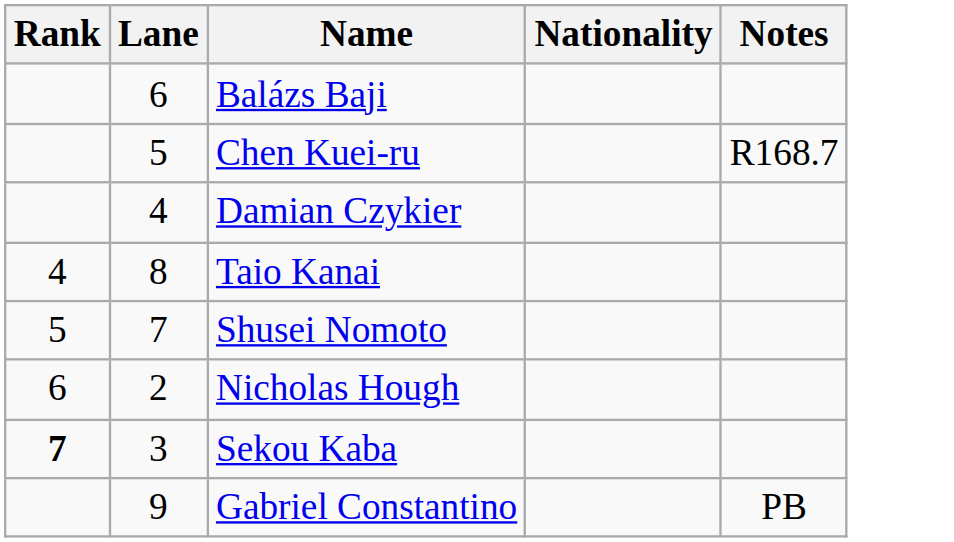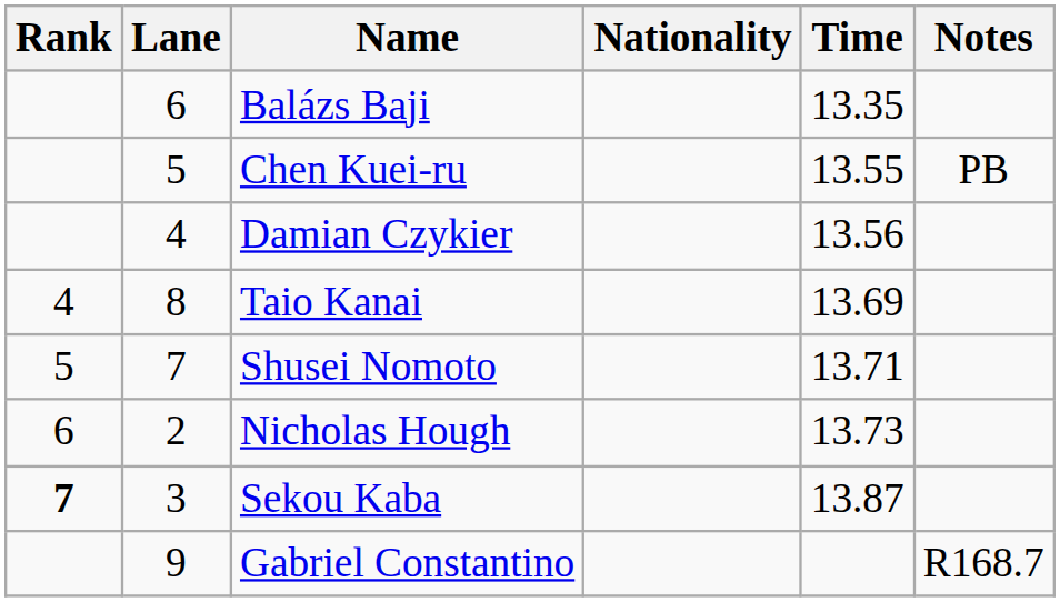+ column: Time | 13.35 | 13.55 | 13.56 | 13.69 | 13.71 | 13.73 | 13.87
Chen Kuei-ru | Notes: R168.7 -> PB
Gabriel Constantino | Notes: PB -> R168.7
